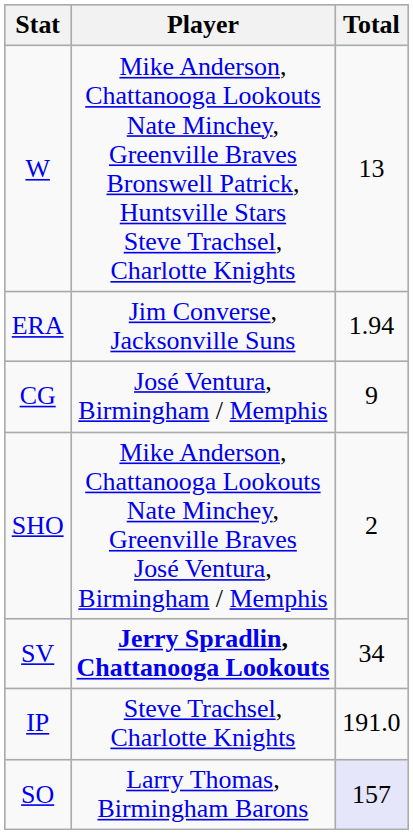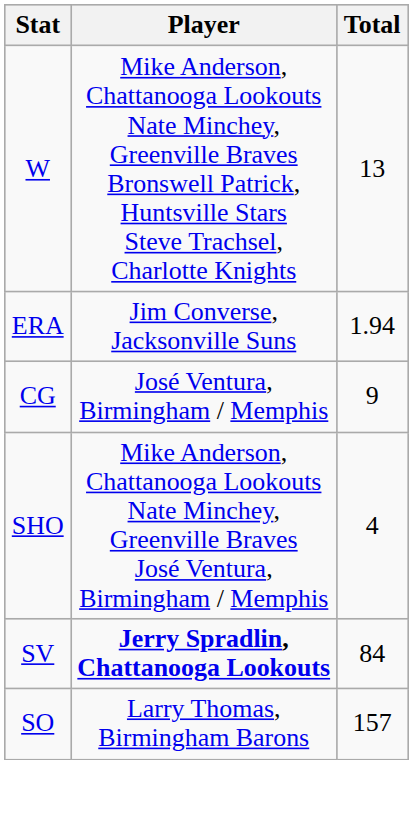SHO | Total: 2 -> 4
SV | Total: 34 -> 84
- row: IP | Steve Trachsel, Charlotte Knights | 191.0
SO | Total: lavender background -> no background
